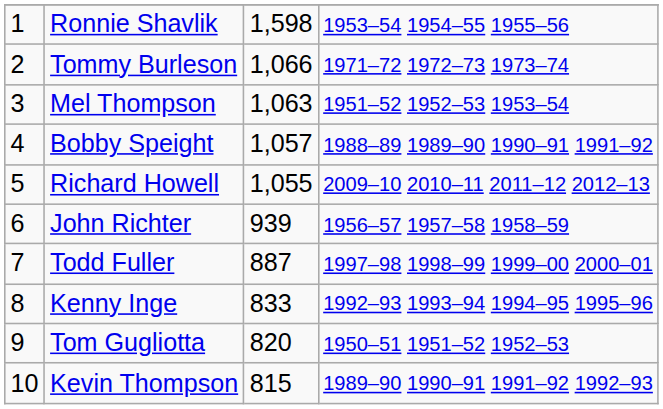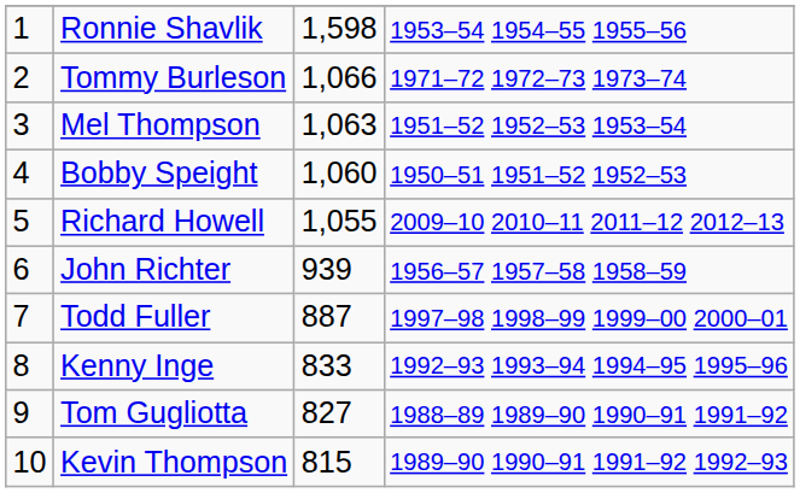Bobby Speight | column 3: 1,057 -> 1,060
Bobby Speight | column 4: 1988–89 1989–90 1990–91 1991–92 -> 1950–51 1951–52 1952–53
Tom Gugliotta | column 3: 820 -> 827
Tom Gugliotta | column 4: 1950–51 1951–52 1952–53 -> 1988–89 1989–90 1990–91 1991–92
